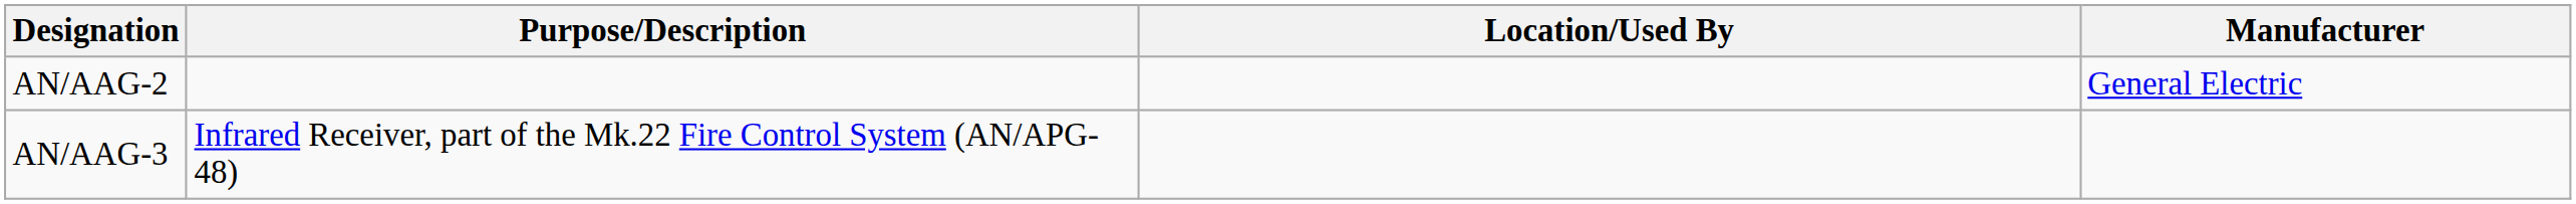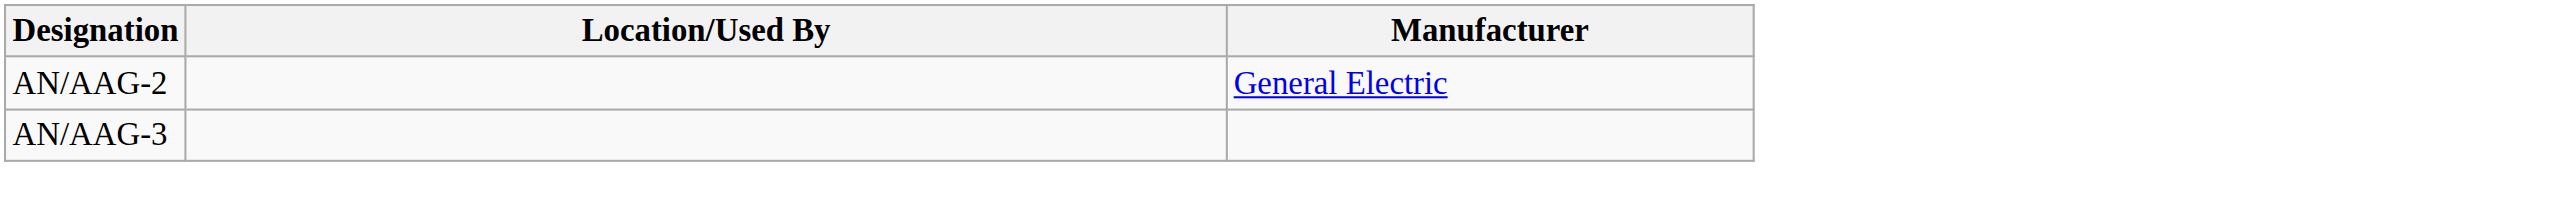- column: Purpose/Description | Infrared Receiver, part of the Mk.22 Fire Control System (AN/APG-48)
